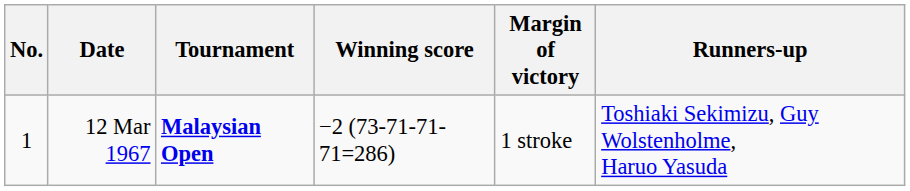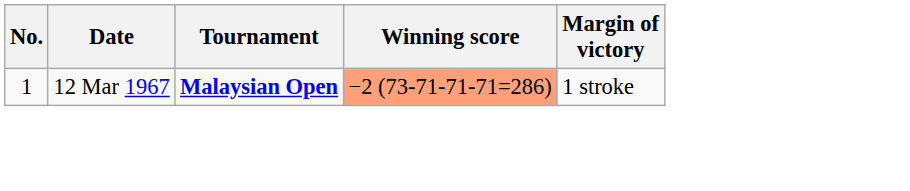- column: Runners-up | Toshiaki Sekimizu, Guy Wolstenholme, Haruo Yasuda
12 Mar 1967 | Winning score: no background -> lightsalmon background
